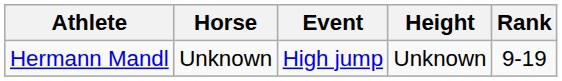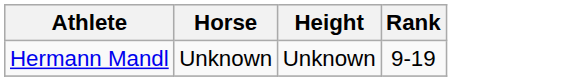- column: Event | High jump
